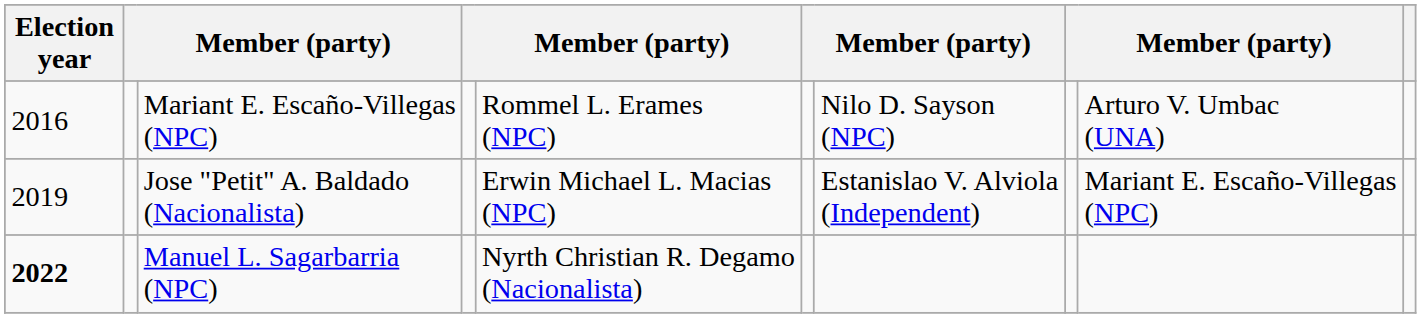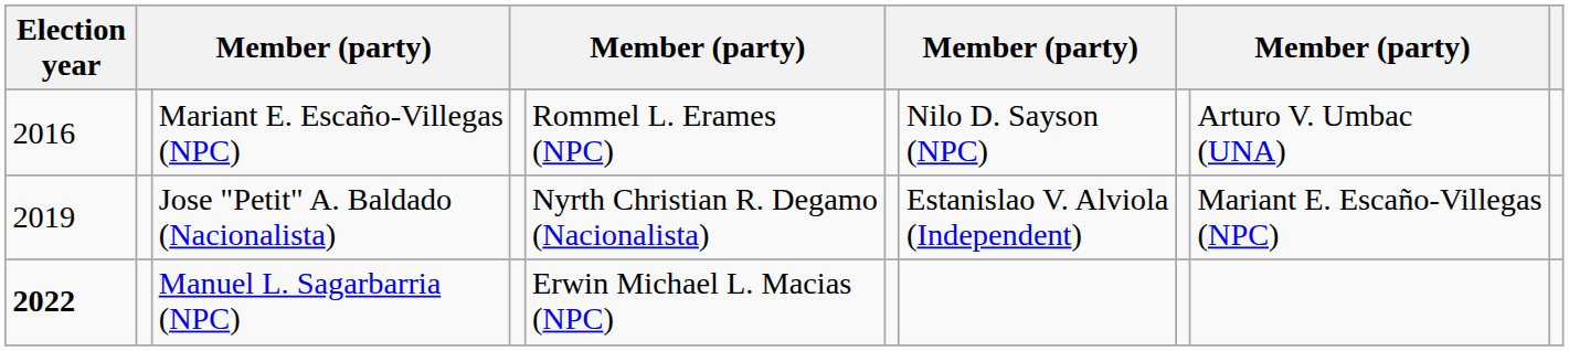Jose "Petit" A. Baldado (Nacionalista) | column 5: Erwin Michael L. Macias (NPC) -> Nyrth Christian R. Degamo (Nacionalista)
Manuel L. Sagarbarria (NPC) | column 5: Nyrth Christian R. Degamo (Nacionalista) -> Erwin Michael L. Macias (NPC)
